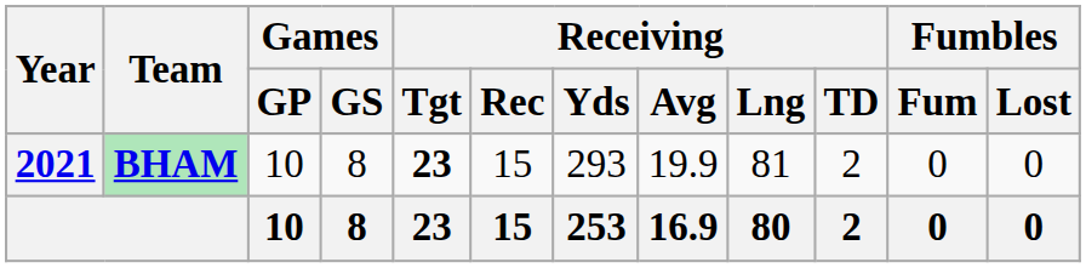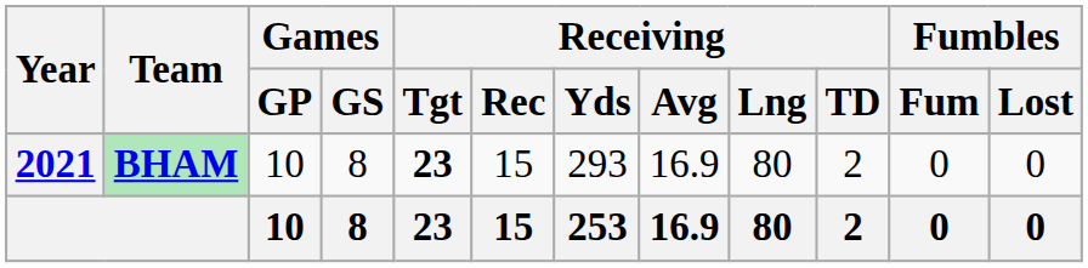BHAM | Receiving / Avg: 19.9 -> 16.9
BHAM | Receiving / Lng: 81 -> 80
